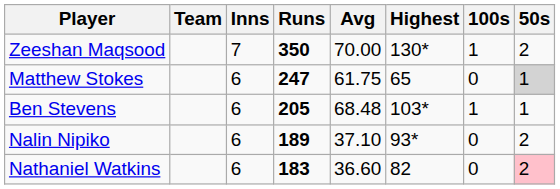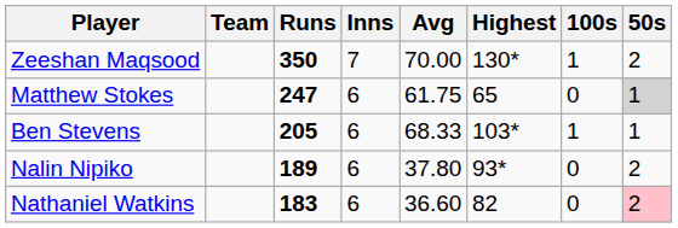columns swapped: Runs <-> Inns
Ben Stevens | Avg: 68.48 -> 68.33
Nalin Nipiko | Avg: 37.10 -> 37.80
